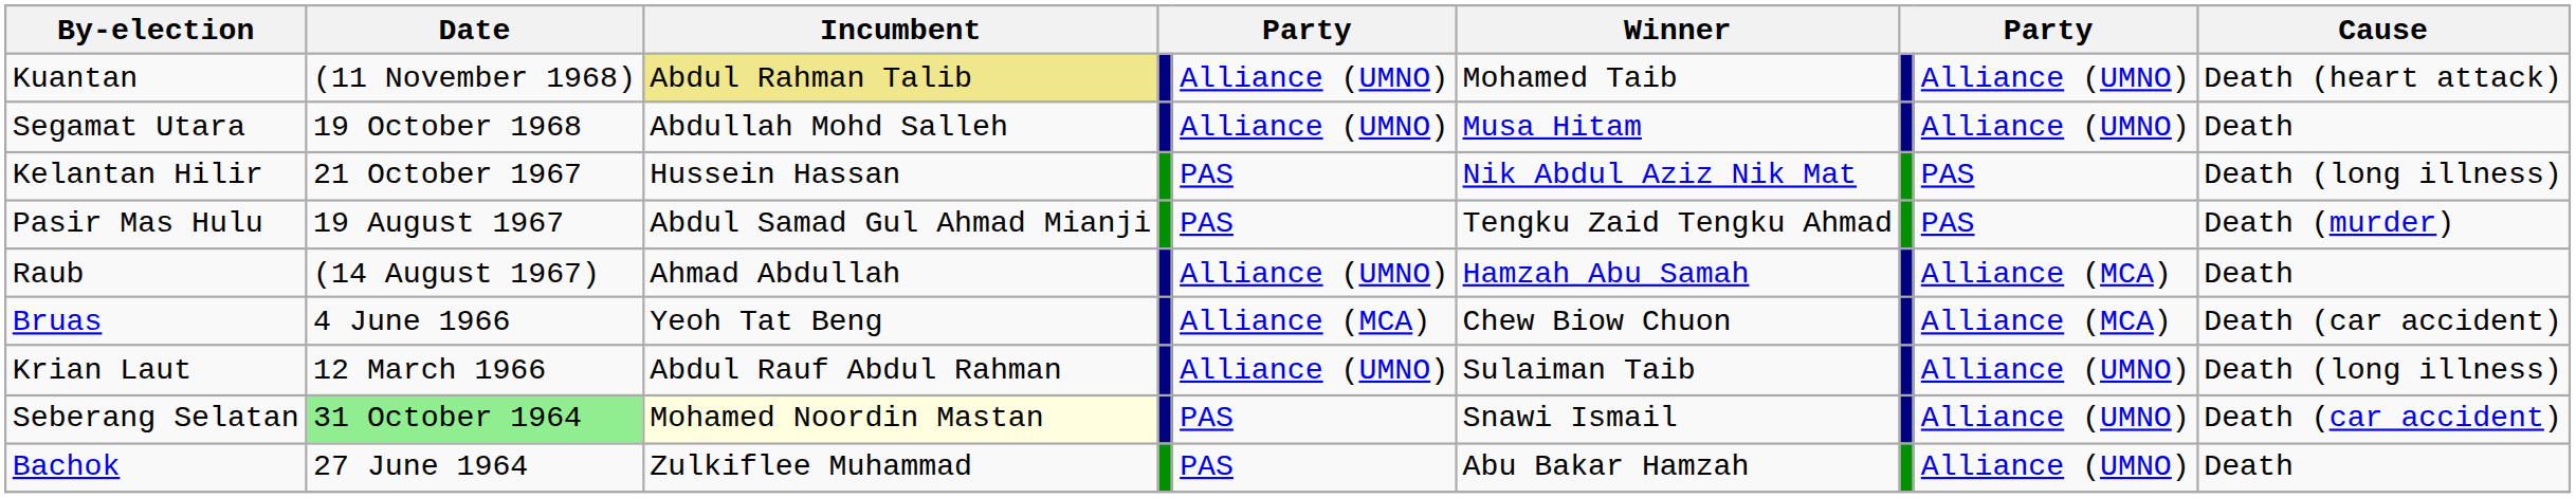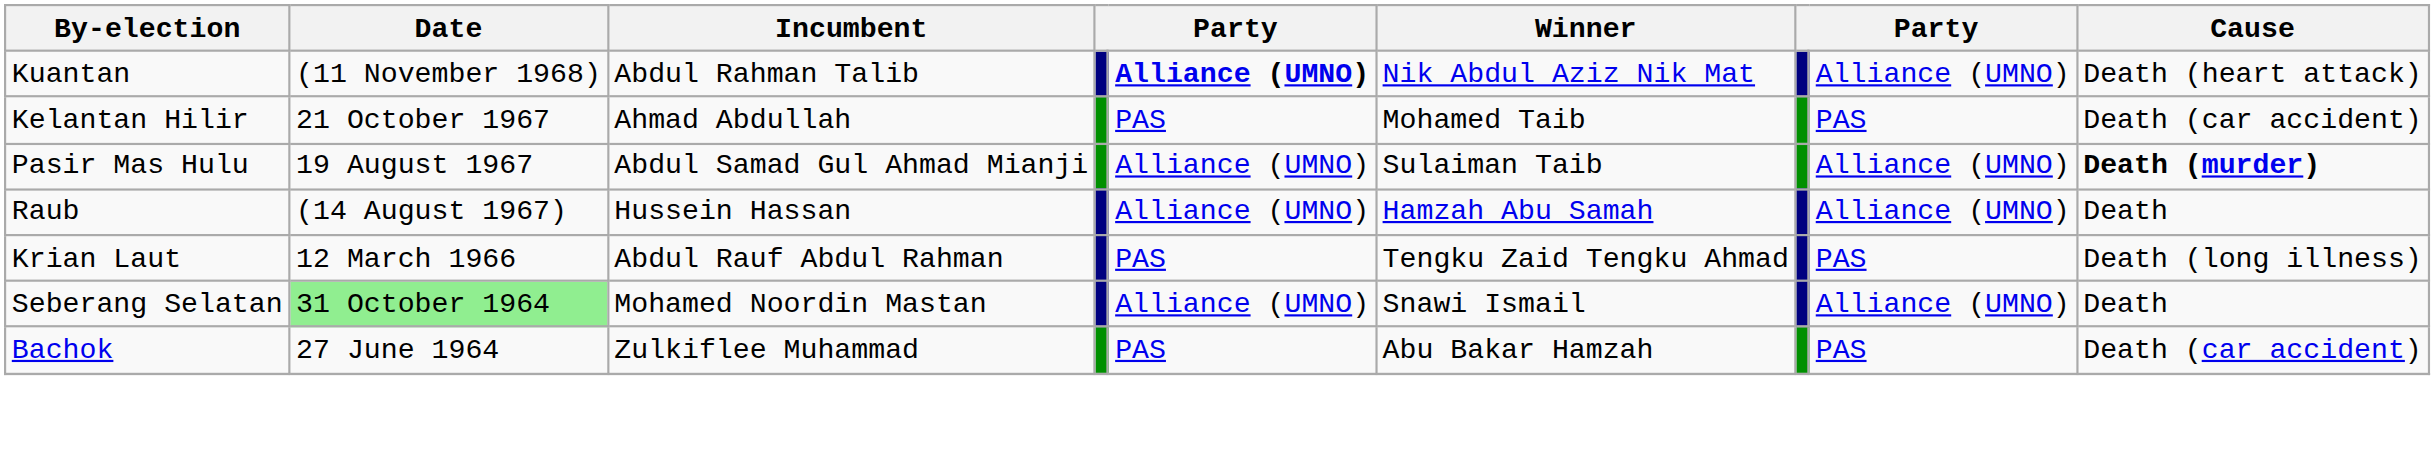Kuantan | Incumbent: khaki background -> no background
Kuantan | column 5: normal -> bold
Kuantan | Winner: Mohamed Taib -> Nik Abdul Aziz Nik Mat
- row: Segamat Utara | 19 October 1968 | Abdullah Mohd Salleh | Alliance (UMNO) | Musa Hitam | Alliance (UMNO) | Death
Kelantan Hilir | Incumbent: Hussein Hassan -> Ahmad Abdullah
Kelantan Hilir | Winner: Nik Abdul Aziz Nik Mat -> Mohamed Taib
Kelantan Hilir | Cause: Death (long illness) -> Death (car accident)
Pasir Mas Hulu | column 5: PAS -> Alliance (UMNO)
Pasir Mas Hulu | Winner: Tengku Zaid Tengku Ahmad -> Sulaiman Taib
Pasir Mas Hulu | column 8: PAS -> Alliance (UMNO)
Pasir Mas Hulu | Cause: normal -> bold
Raub | Incumbent: Ahmad Abdullah -> Hussein Hassan
Raub | column 8: Alliance (MCA) -> Alliance (UMNO)
- row: Bruas | 4 June 1966 | Yeoh Tat Beng | Alliance (MCA) | Chew Biow Chuon | Alliance (MCA) | Death (car accident)
Krian Laut | column 5: Alliance (UMNO) -> PAS
Krian Laut | Winner: Sulaiman Taib -> Tengku Zaid Tengku Ahmad
Krian Laut | column 8: Alliance (UMNO) -> PAS
Seberang Selatan | Incumbent: lightyellow background -> no background
Seberang Selatan | column 5: PAS -> Alliance (UMNO)
Seberang Selatan | Cause: Death (car accident) -> Death
Bachok | column 8: Alliance (UMNO) -> PAS
Bachok | Cause: Death -> Death (car accident)
